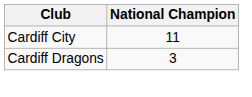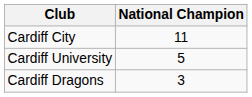+ row: Cardiff University | 5
